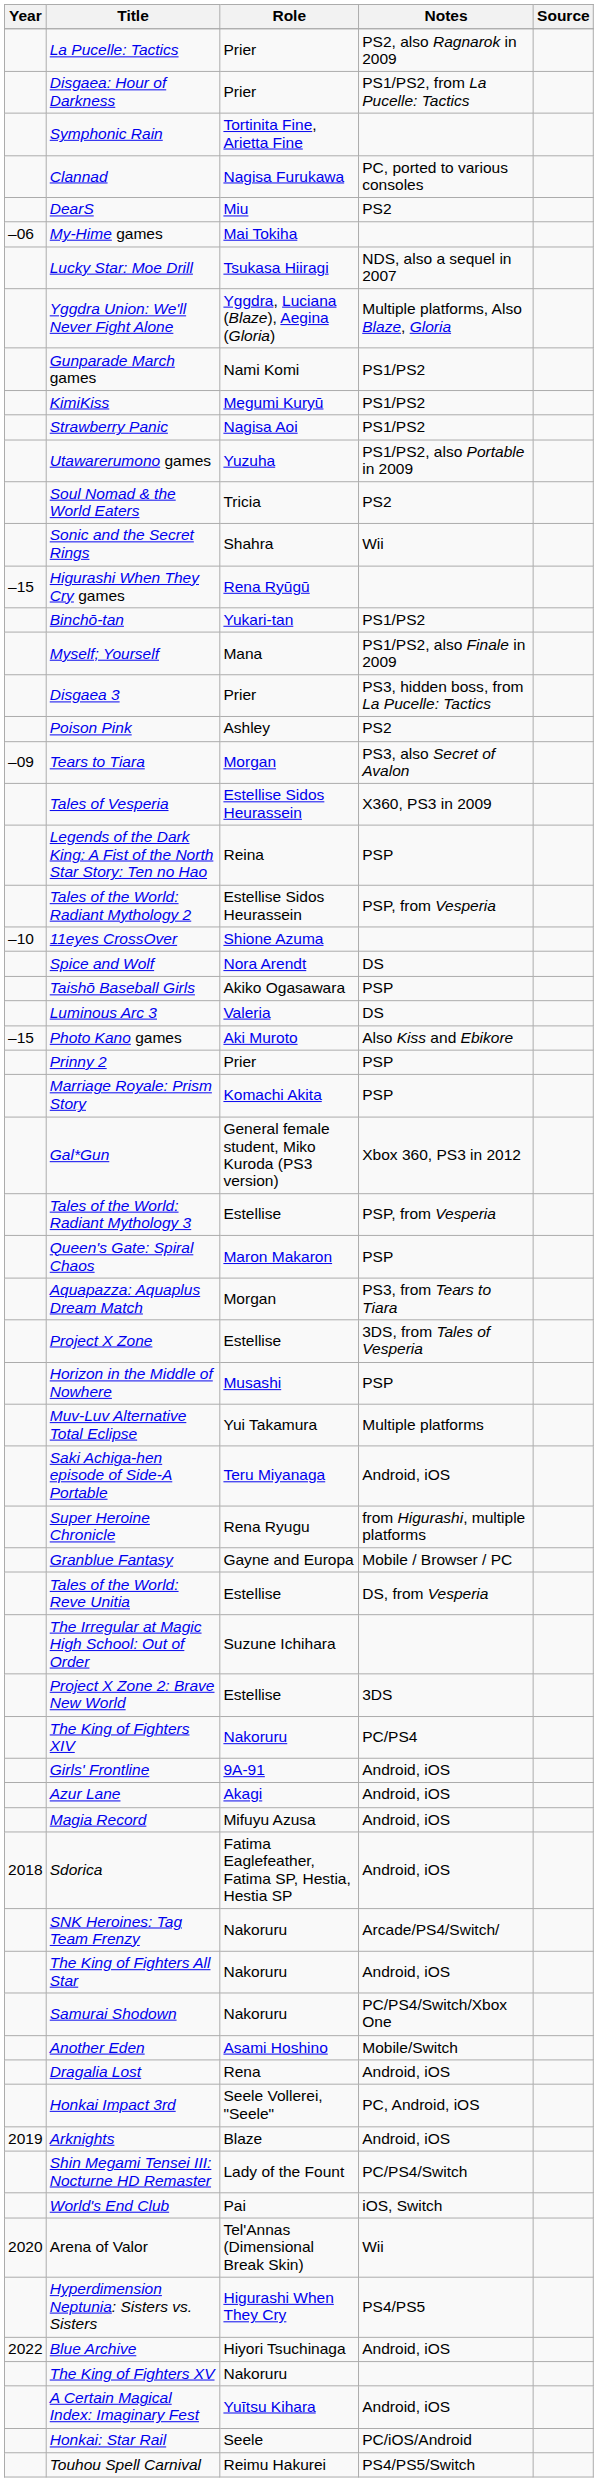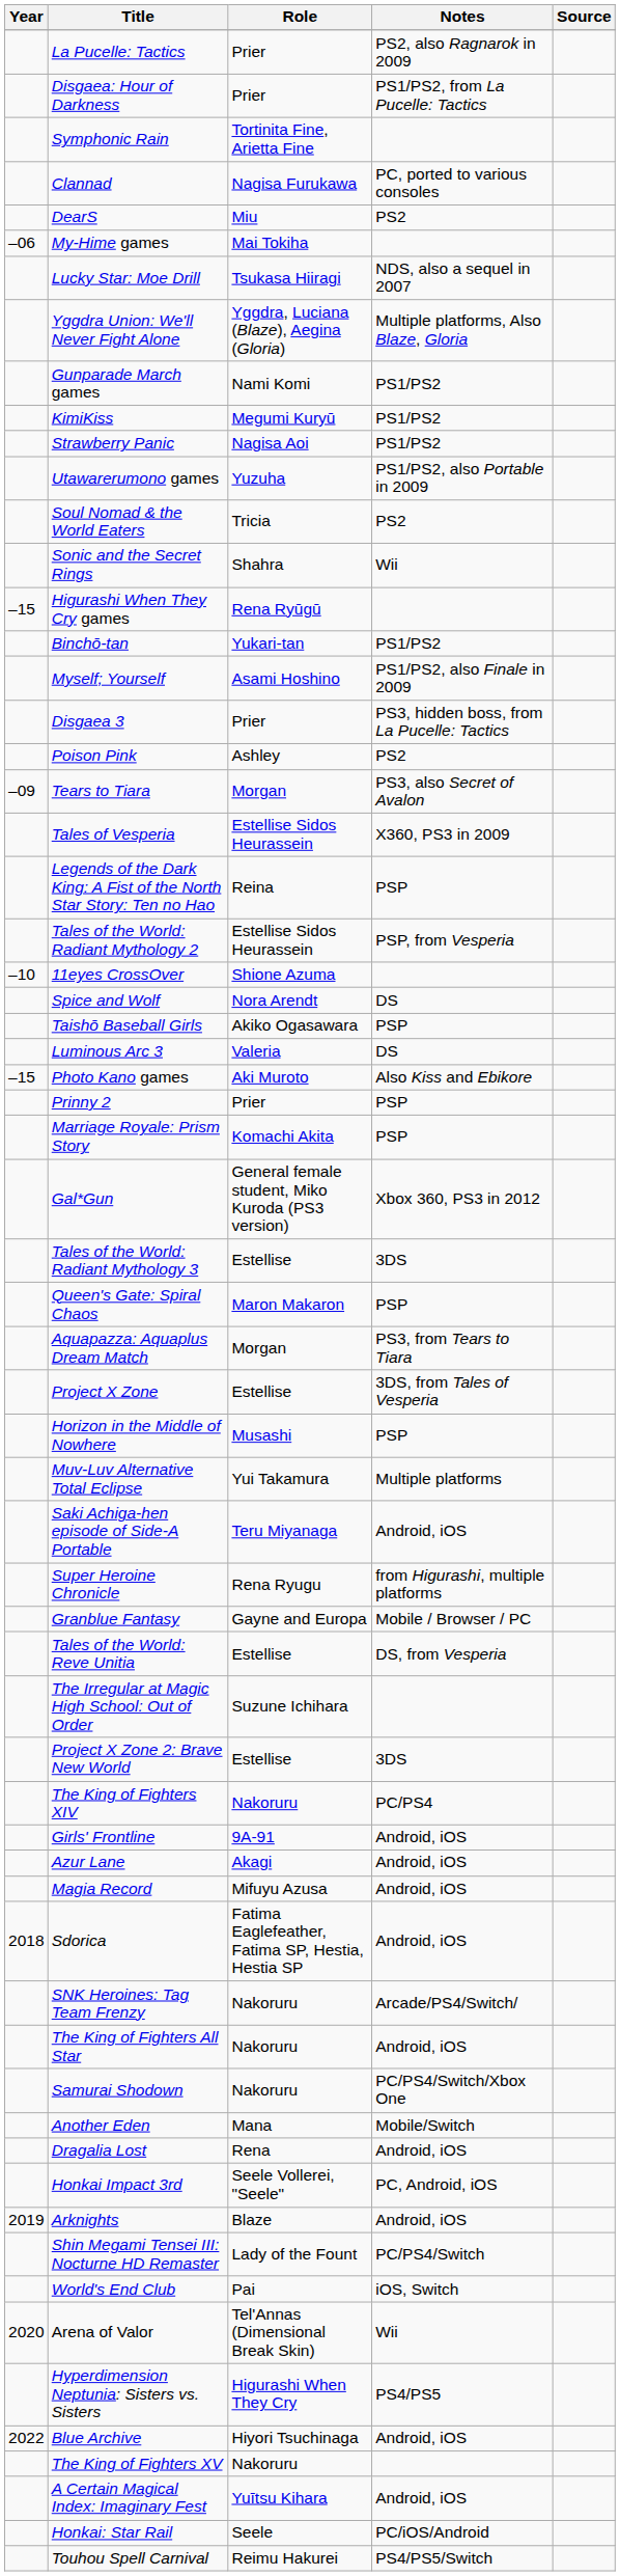Myself; Yourself | Role: Mana -> Asami Hoshino
Tales of the World: Radiant Mythology 3 | Notes: PSP, from Vesperia -> 3DS
Another Eden | Role: Asami Hoshino -> Mana
